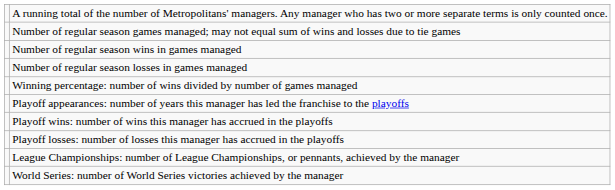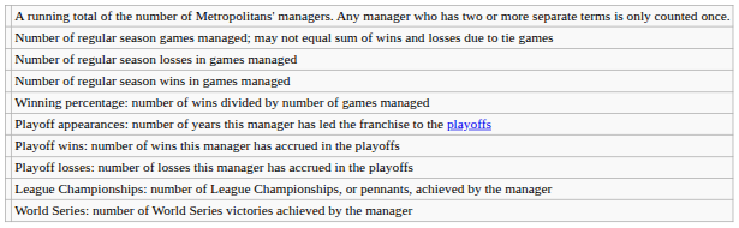rows swapped: Number of regular season wins in games managed <-> Number of regular season losses in games managed
